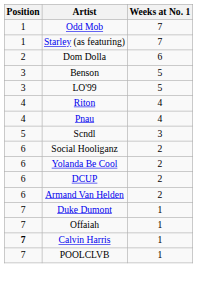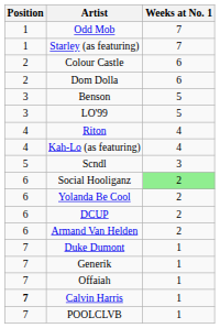+ row: 2 | Colour Castle | 6
+ row: 4 | Kah-Lo (as featuring) | 4
- row: 4 | Pnau | 4
Social Hooliganz | Weeks at No. 1: no background -> lightgreen background
+ row: 7 | Generik | 1
